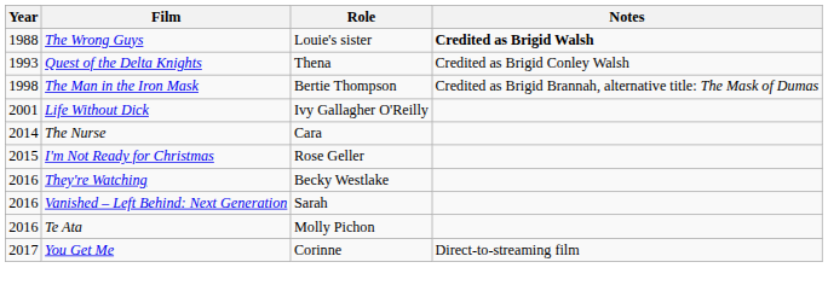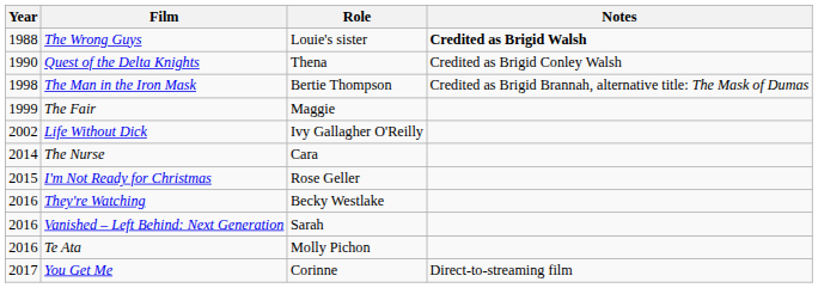Quest of the Delta Knights | Year: 1993 -> 1990
+ row: 1999 | The Fair | Maggie
Life Without Dick | Year: 2001 -> 2002
